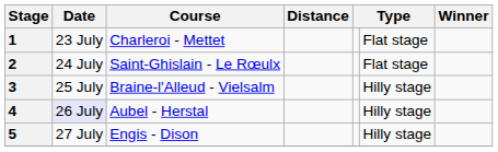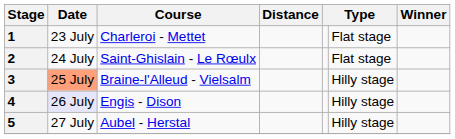3 | Date: no background -> lightsalmon background
4 | Course: Aubel - Herstal -> Engis - Dison
5 | Course: Engis - Dison -> Aubel - Herstal
